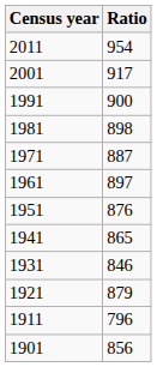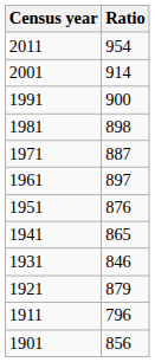2001 | Ratio: 917 -> 914
